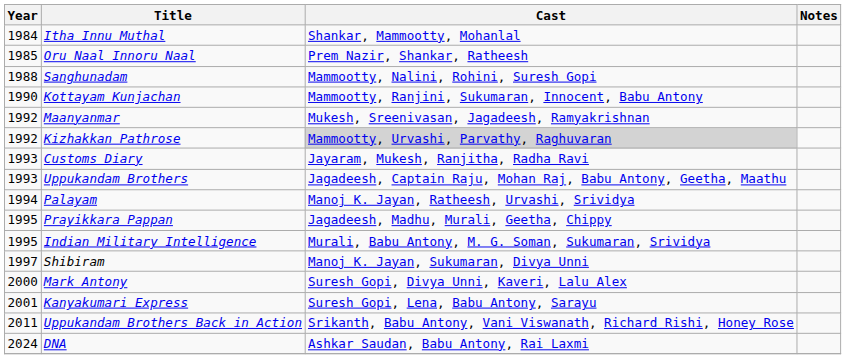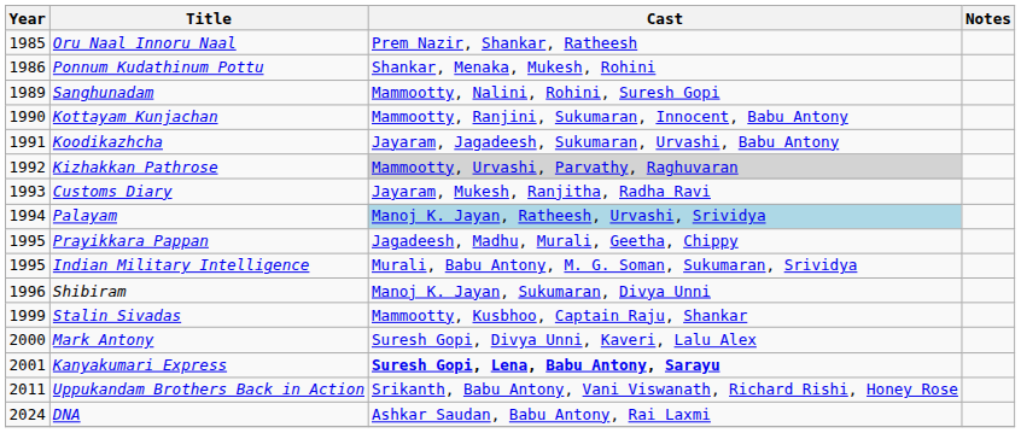- row: 1984 | Itha Innu Muthal | Shankar, Mammootty, Mohanlal
+ row: 1986 | Ponnum Kudathinum Pottu | Shankar, Menaka, Mukesh, Rohini
Sanghunadam | Year: 1988 -> 1989
+ row: 1991 | Koodikazhcha | Jayaram, Jagadeesh, Sukumaran, Urvashi, Babu Antony
- row: 1992 | Maanyanmar | Mukesh, Sreenivasan, Jagadeesh, Ramyakrishnan
- row: 1993 | Uppukandam Brothers | Jagadeesh, Captain Raju, Mohan Raj, Babu Antony, Geetha, Maathu
Palayam | Cast: no background -> lightblue background
Shibiram | Year: 1997 -> 1996
+ row: 1999 | Stalin Sivadas | Mammootty, Kusbhoo, Captain Raju, Shankar
Kanyakumari Express | Cast: normal -> bold
